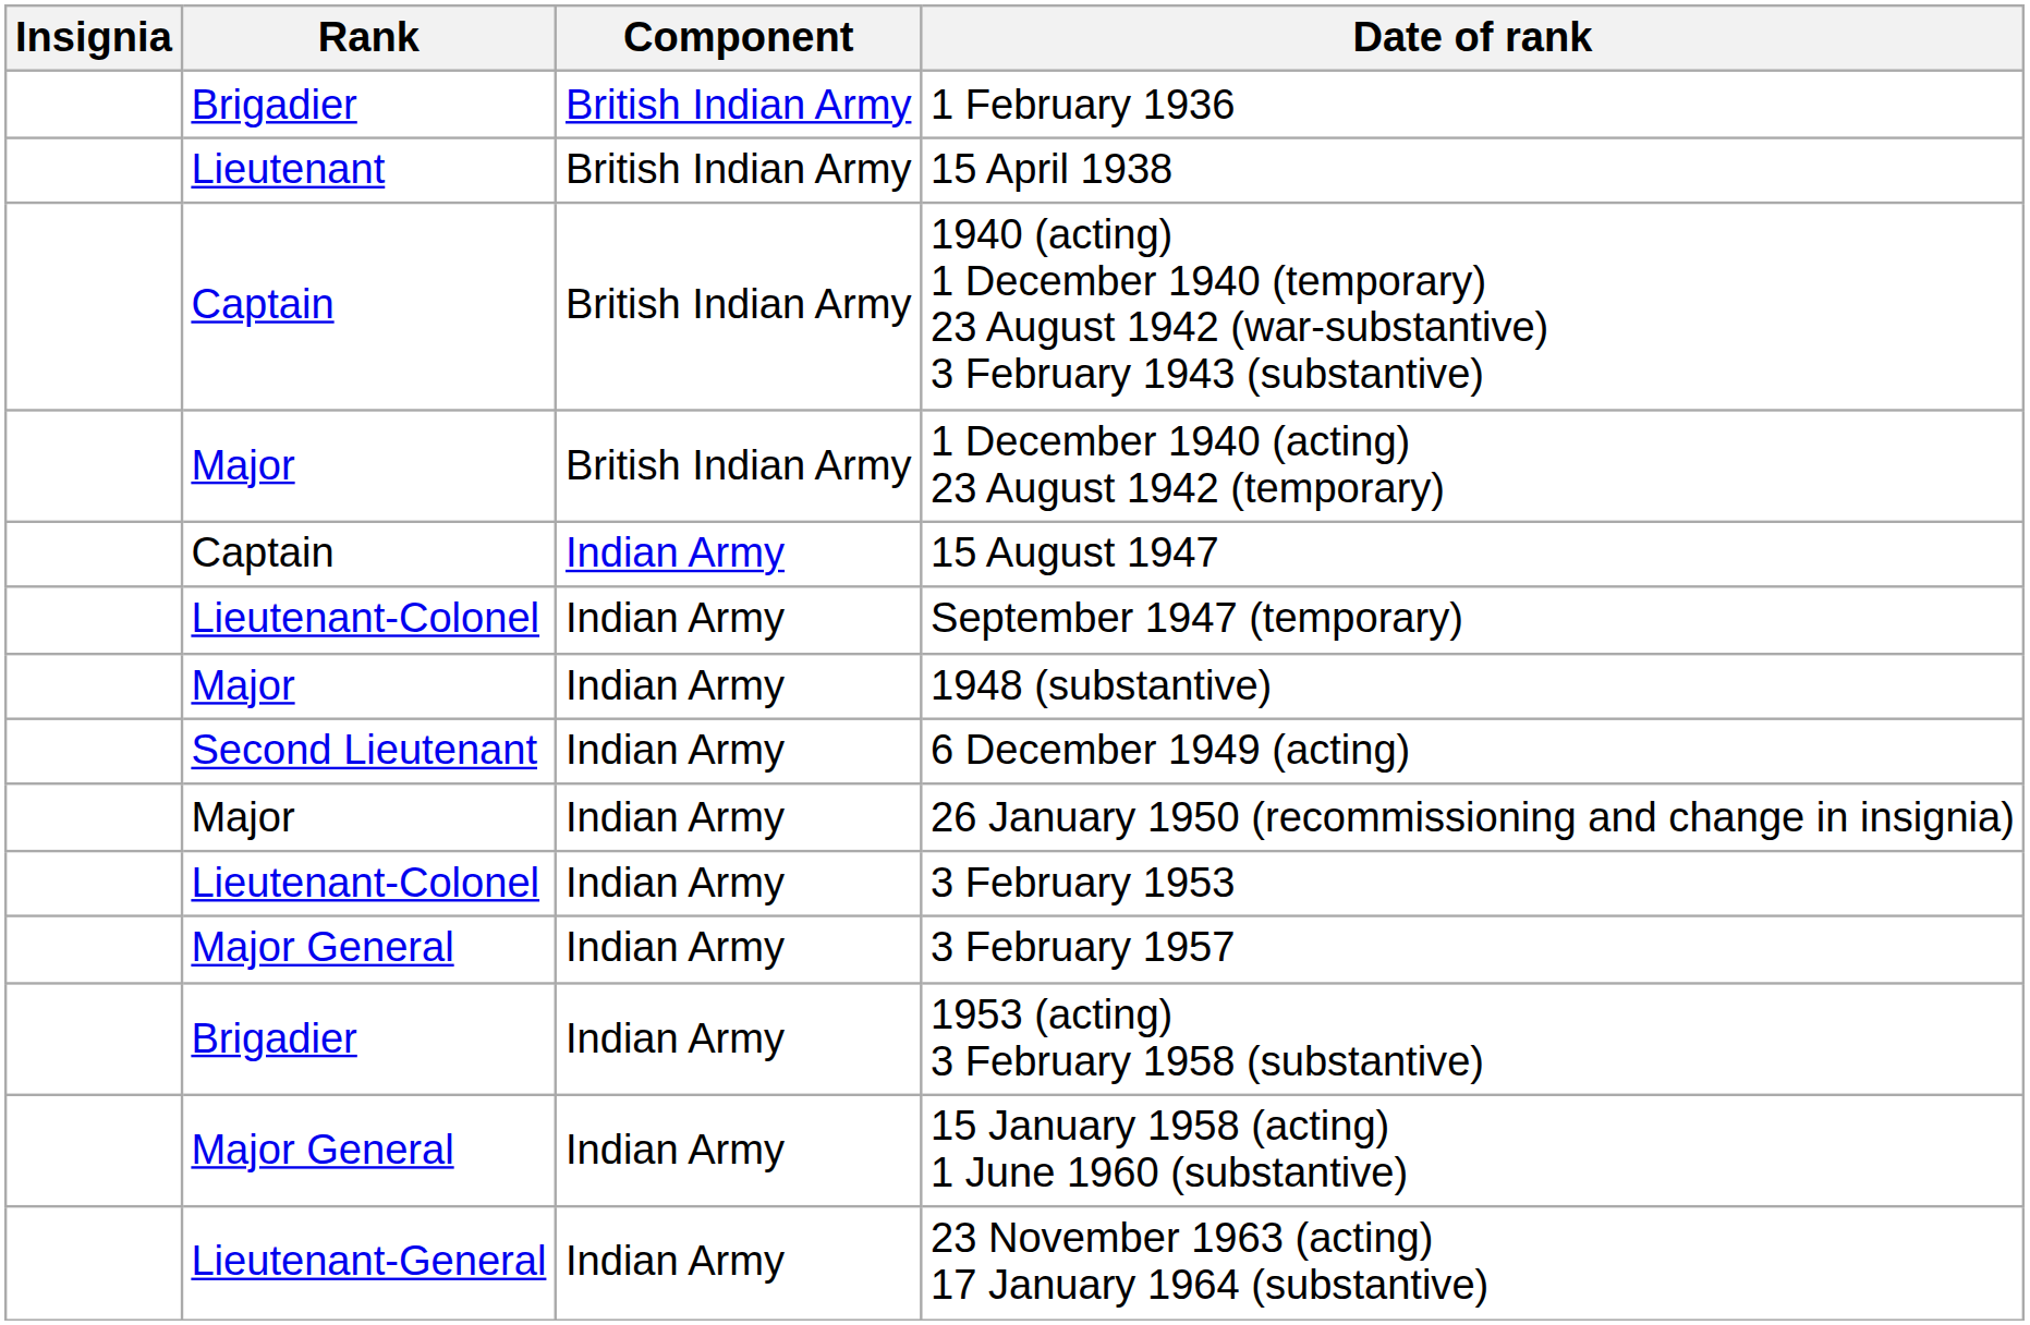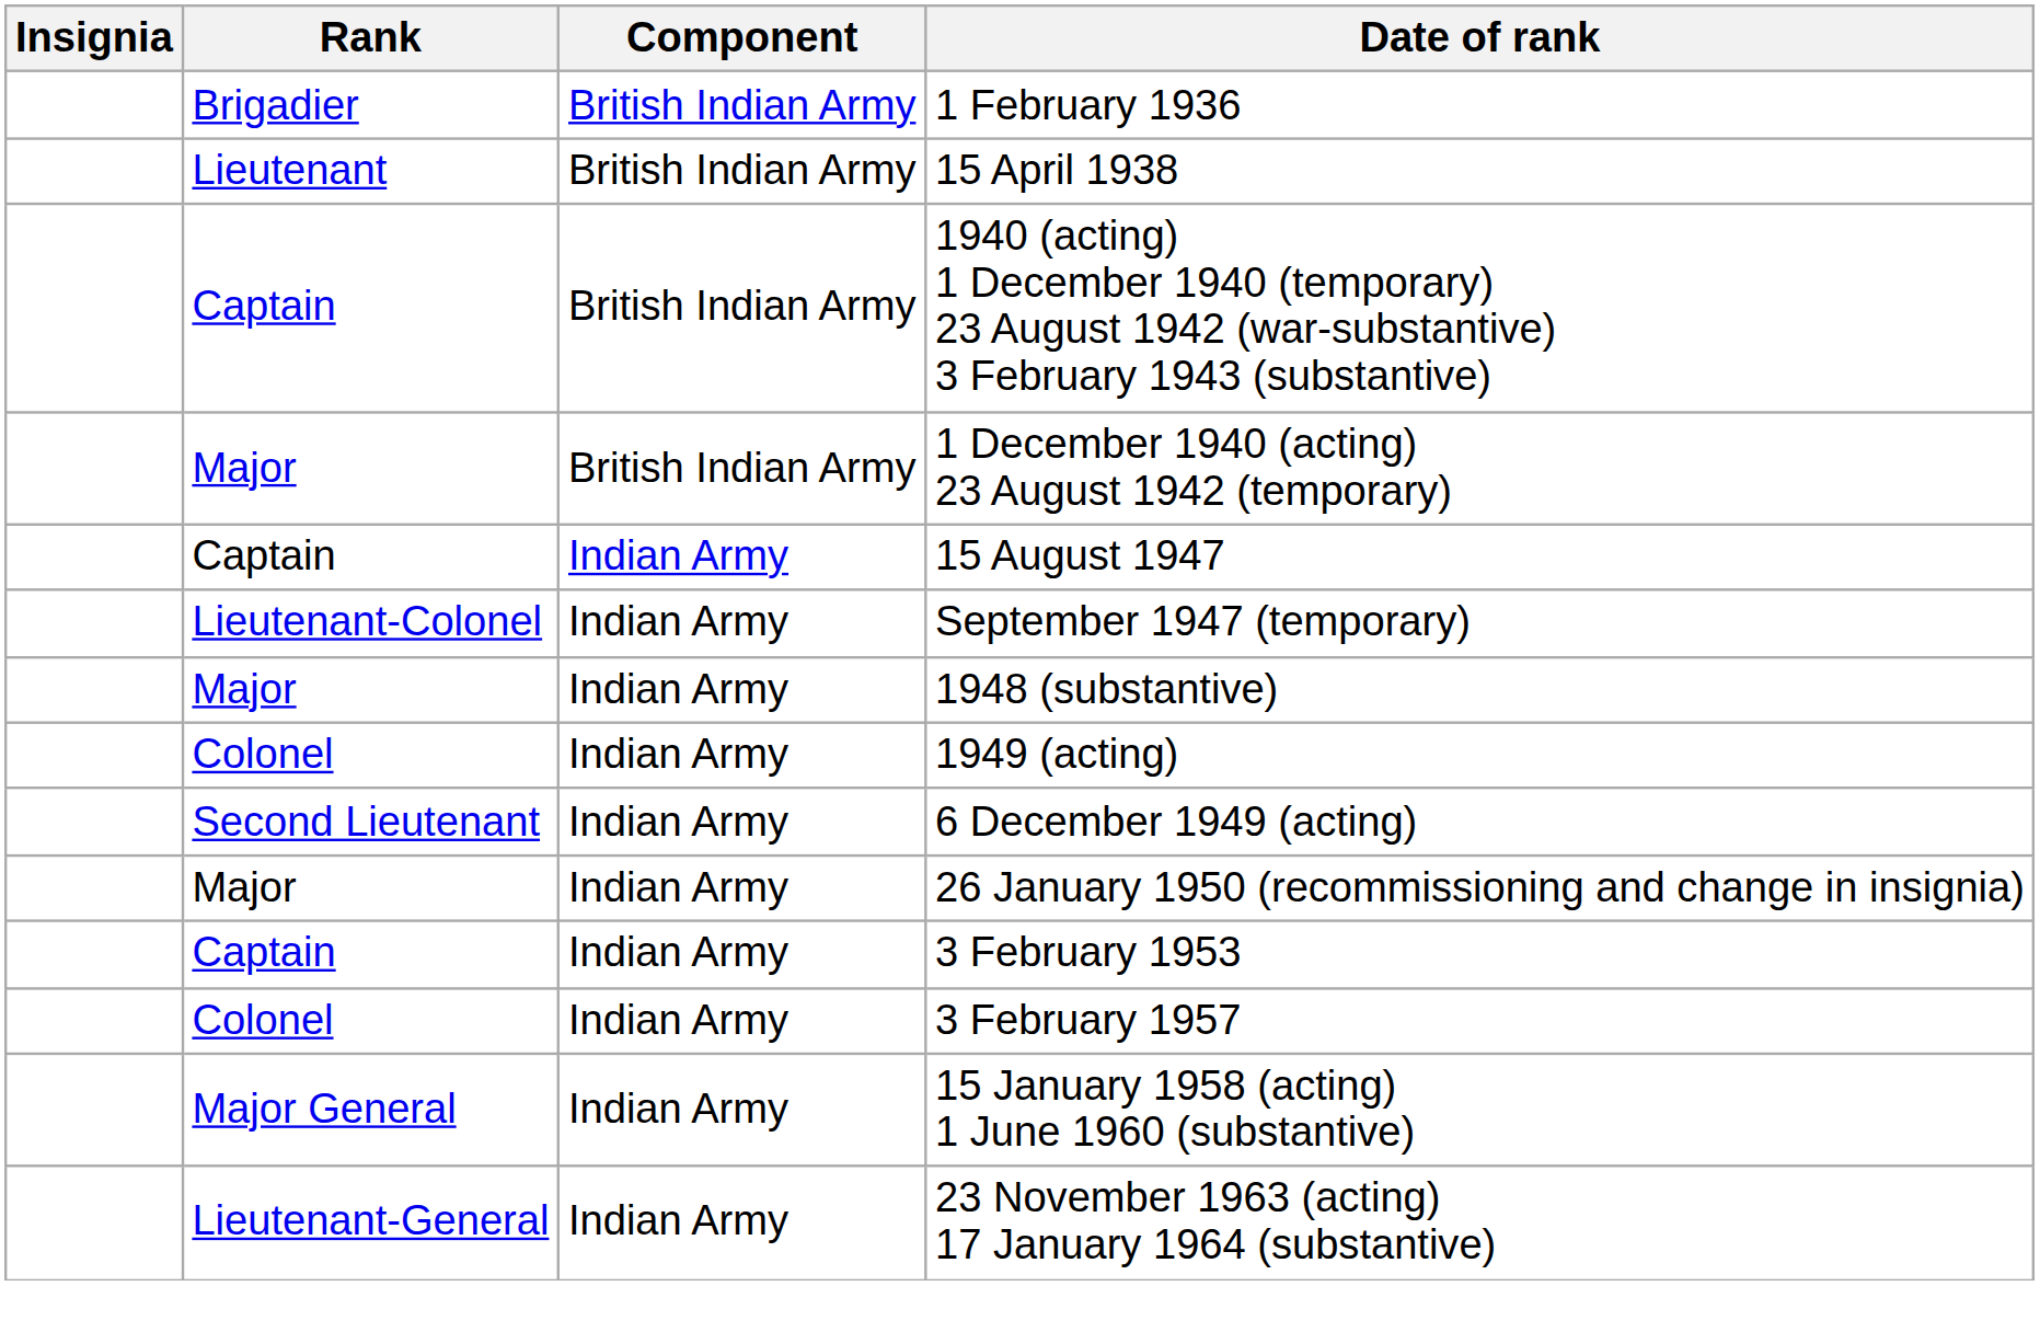+ row: Colonel | Indian Army | 1949 (acting)
3 February 1953 | Rank: Lieutenant-Colonel -> Captain
3 February 1957 | Rank: Major General -> Colonel
- row: Brigadier | Indian Army | 1953 (acting) 3 February 1958 (substantive)
